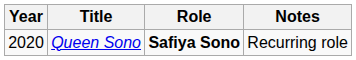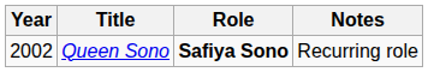Queen Sono | Year: 2020 -> 2002
